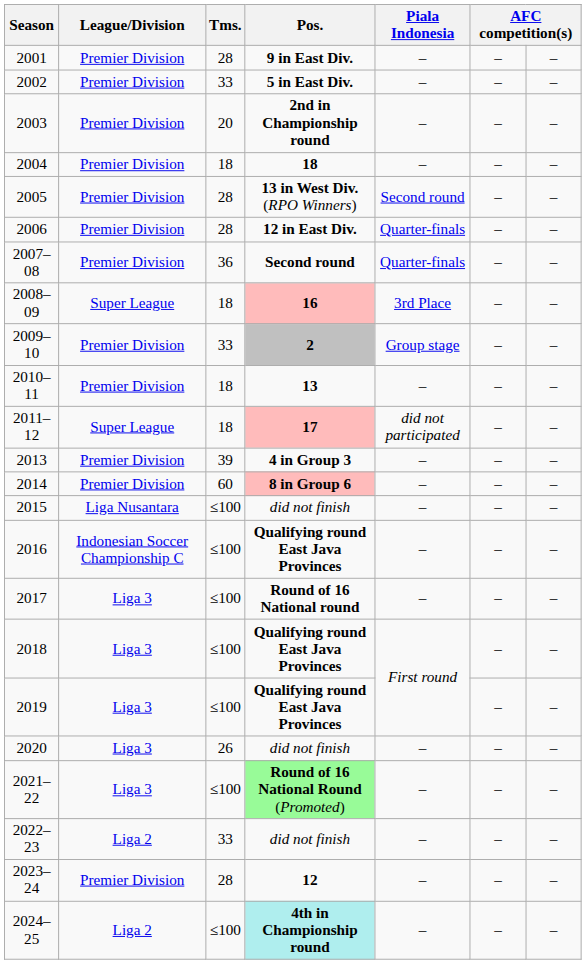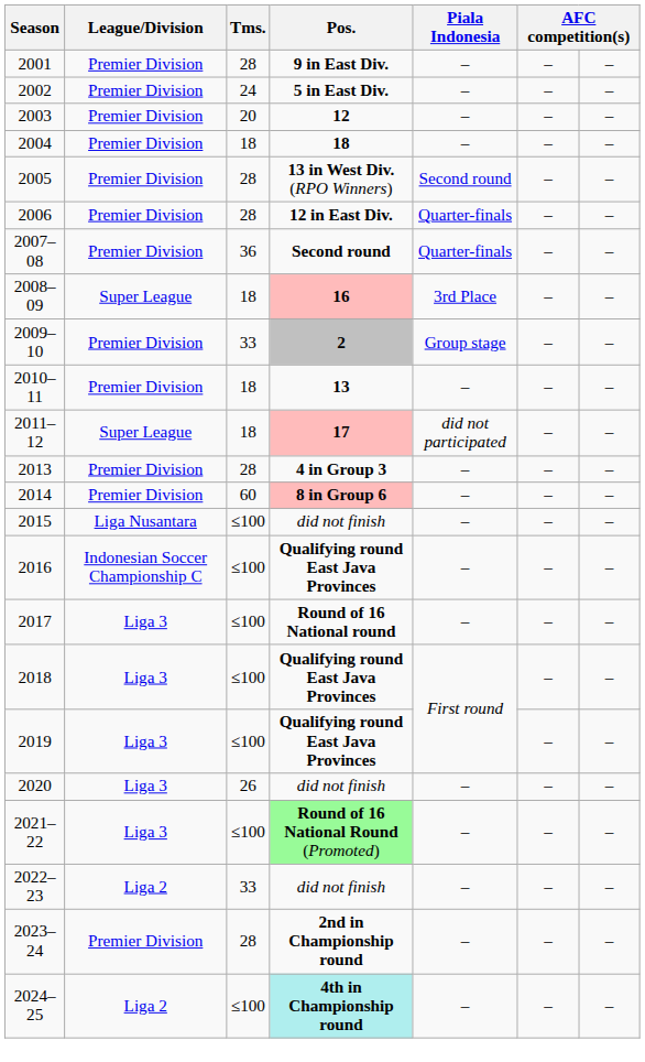2002 | Tms.: 33 -> 24
2003 | Pos.: 2nd in Championship round -> 12
2013 | Tms.: 39 -> 28
2023–24 | Pos.: 12 -> 2nd in Championship round
